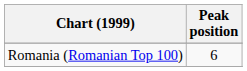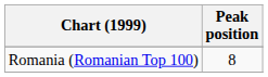Romania (Romanian Top 100) | Peak position: 6 -> 8
